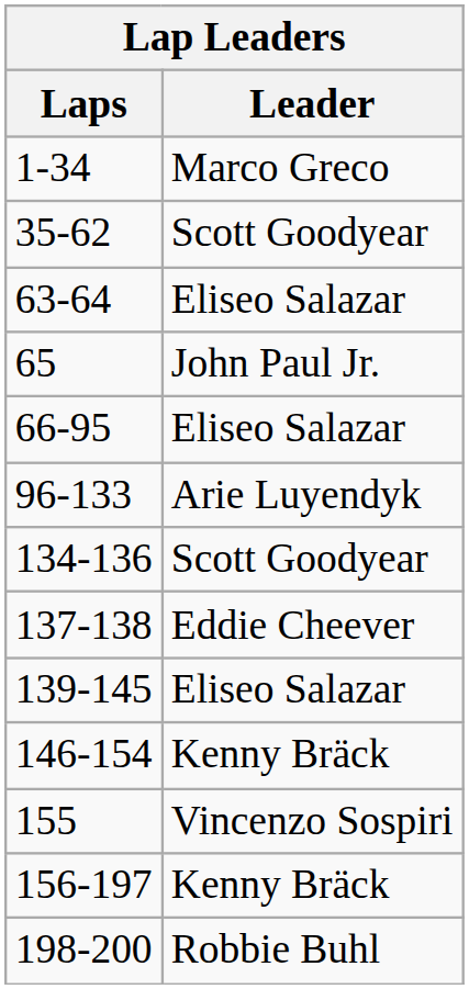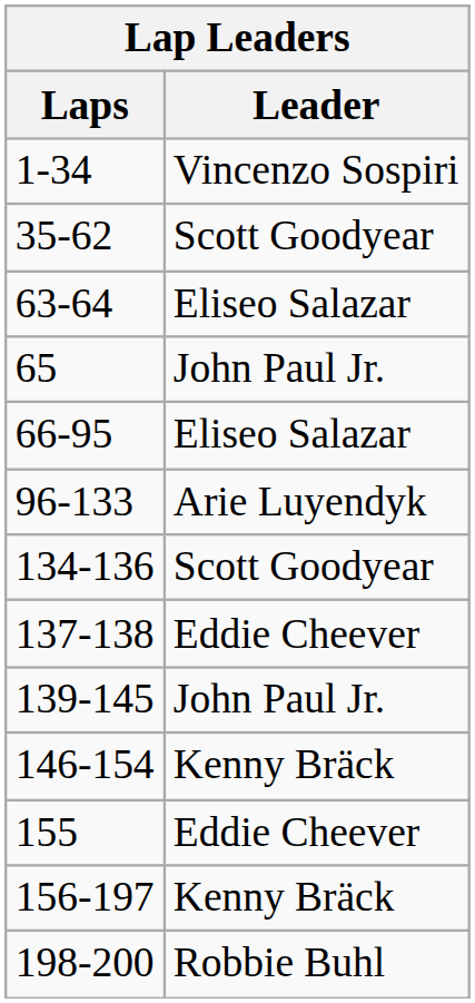1-34 | Leader: Marco Greco -> Vincenzo Sospiri
139-145 | Leader: Eliseo Salazar -> John Paul Jr.
155 | Leader: Vincenzo Sospiri -> Eddie Cheever
